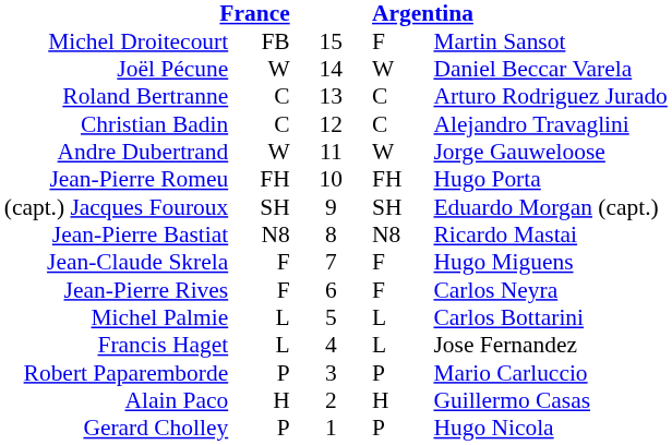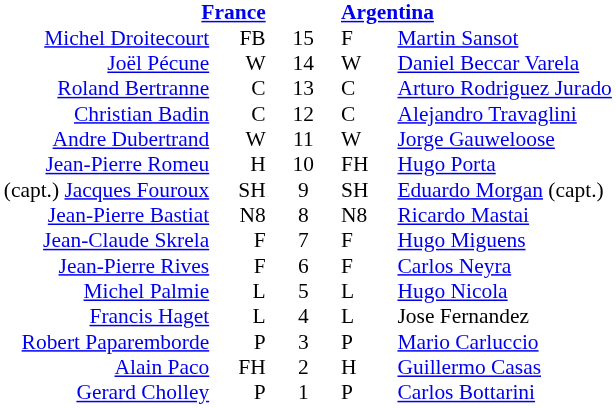Jean-Pierre Romeu | column 2: FH -> H
Michel Palmie | column 5: Carlos Bottarini -> Hugo Nicola
Alain Paco | column 2: H -> FH
Gerard Cholley | column 5: Hugo Nicola -> Carlos Bottarini
